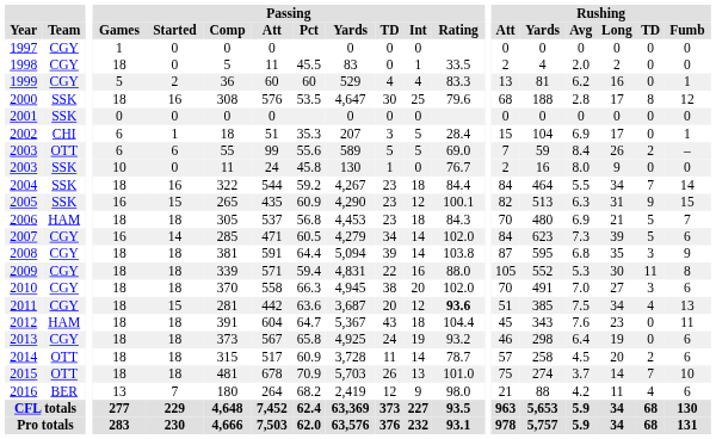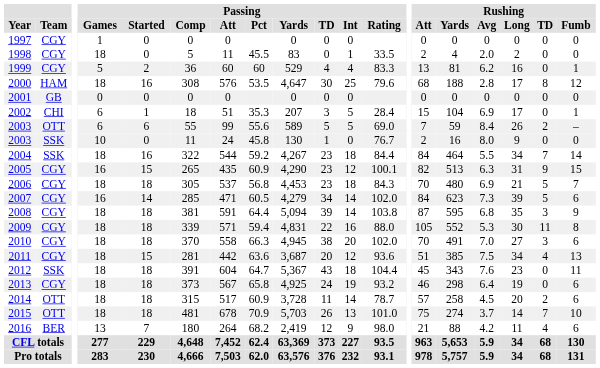2000 | Team: SSK -> HAM
2001 | Team: SSK -> GB
2005 | Team: SSK -> CGY
2006 | Team: HAM -> CGY
2011 | Passing / Rating: bold -> normal
2012 | Team: HAM -> SSK
